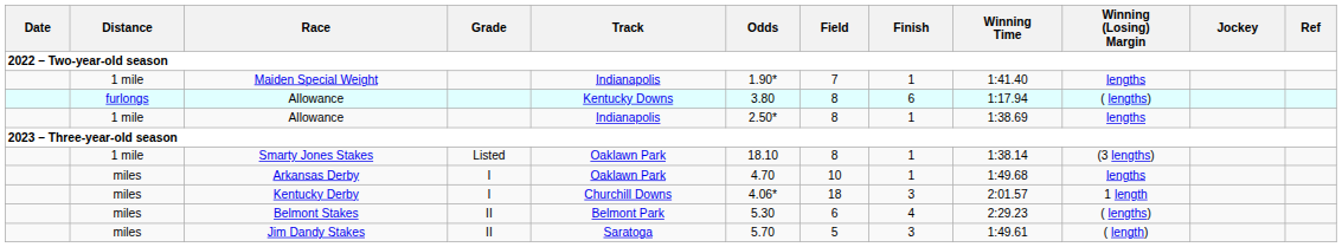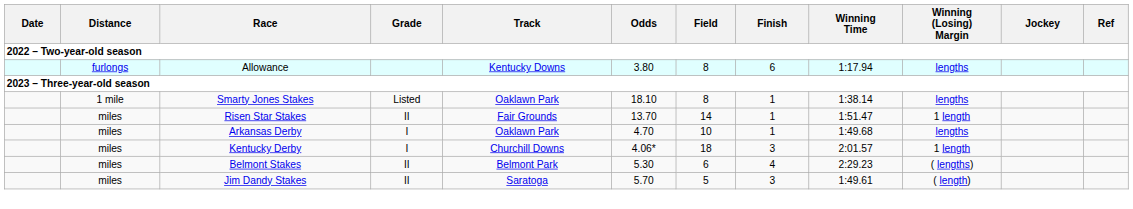- row: 1 mile | Maiden Special Weight | Indianapolis | 1.90* | 7 | 1 | 1:41.40 | lengths
furlongs / Allowance | Winning (Losing) Margin: ( lengths) -> lengths
- row: 1 mile | Allowance | Indianapolis | 2.50* | 8 | 1 | 1:38.69 | lengths
Smarty Jones Stakes | Winning (Losing) Margin: (3 lengths) -> lengths
+ row: miles | Risen Star Stakes | II | Fair Grounds | 13.70 | 14 | 1 | 1:51.47 | 1 length
